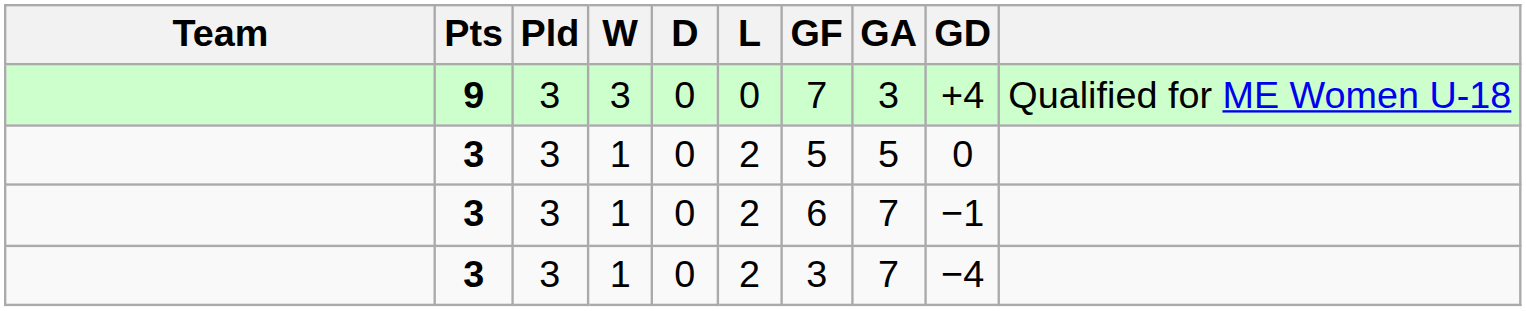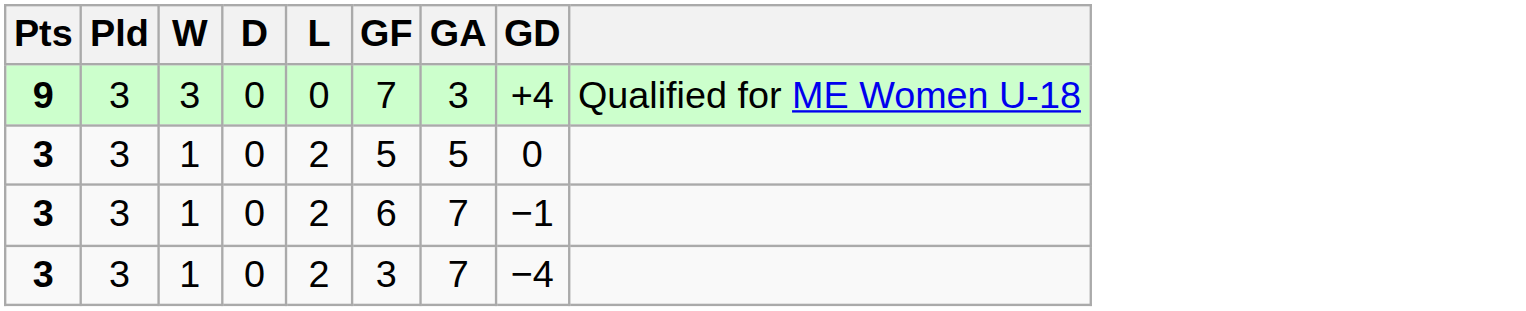- column: Team
